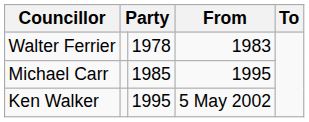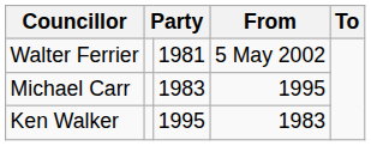Walter Ferrier | column 3: 1978 -> 1981
Walter Ferrier | From: 1983 -> 5 May 2002
Michael Carr | column 3: 1985 -> 1983
Ken Walker | From: 5 May 2002 -> 1983
